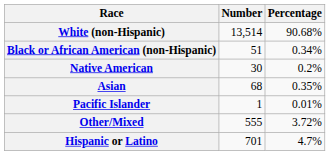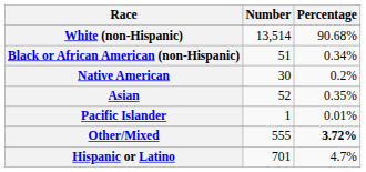Asian | Number: 68 -> 52
Other/Mixed | Percentage: normal -> bold
